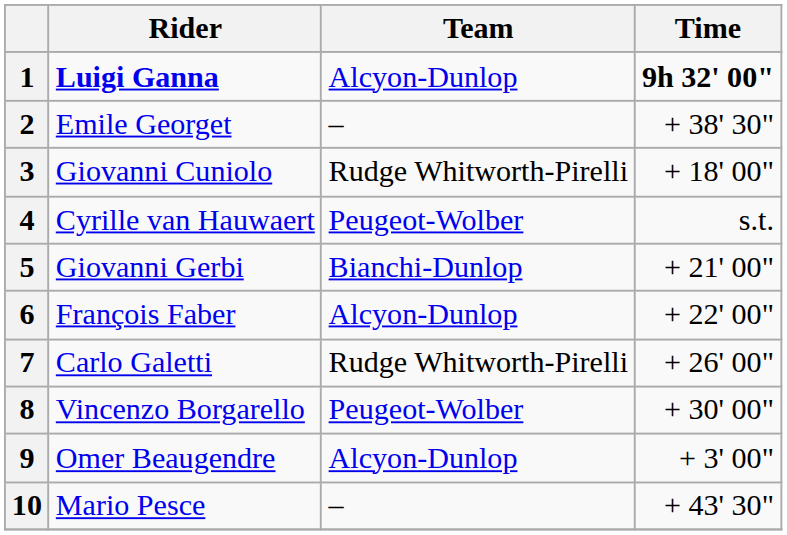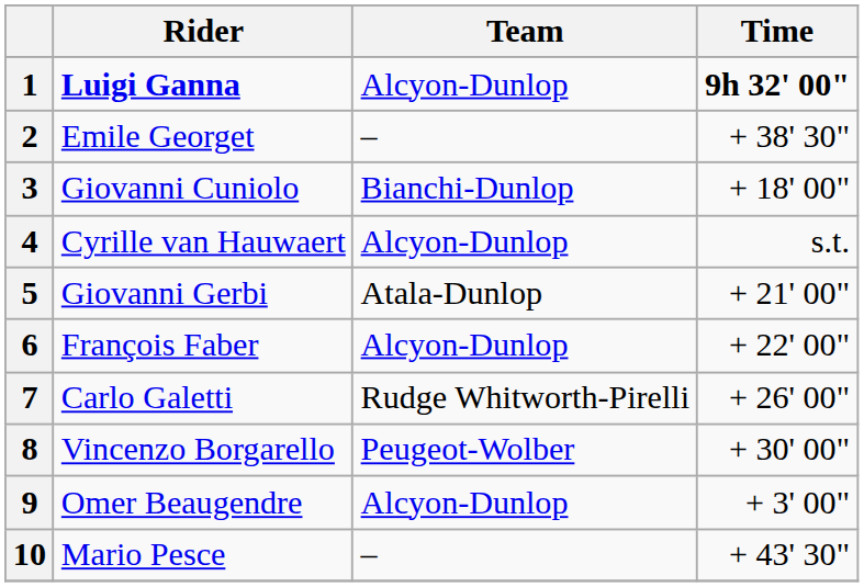3 | Team: Rudge Whitworth-Pirelli -> Bianchi-Dunlop
4 | Team: Peugeot-Wolber -> Alcyon-Dunlop
5 | Team: Bianchi-Dunlop -> Atala-Dunlop
